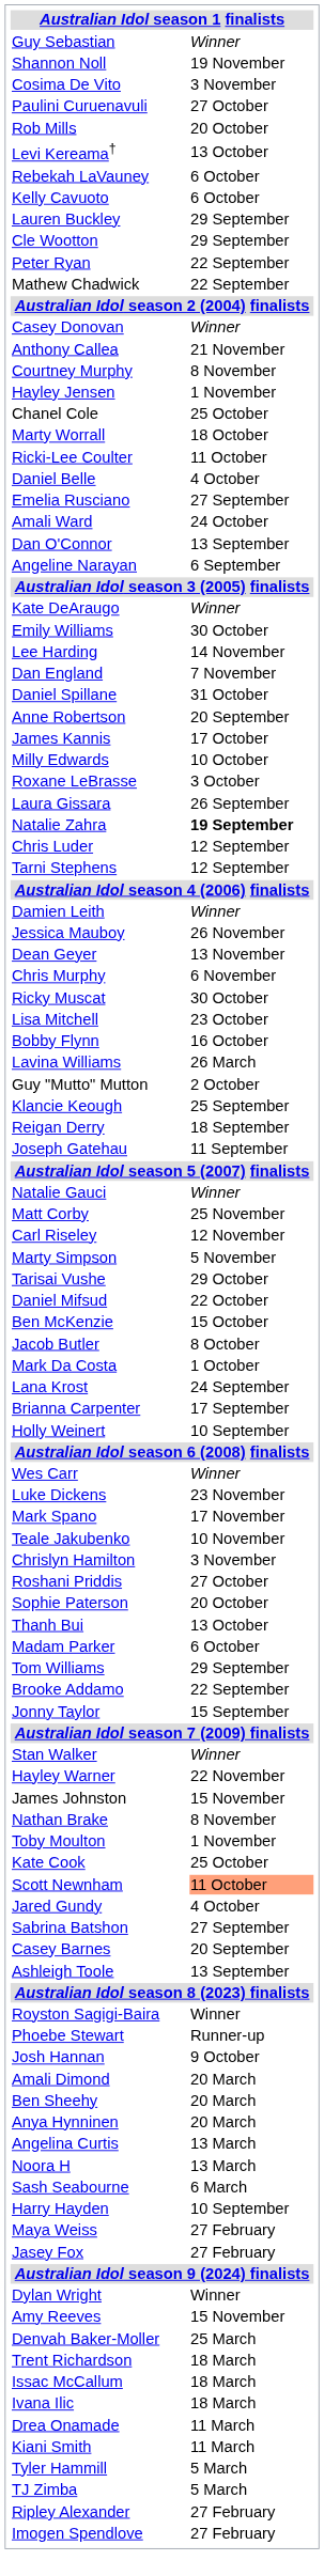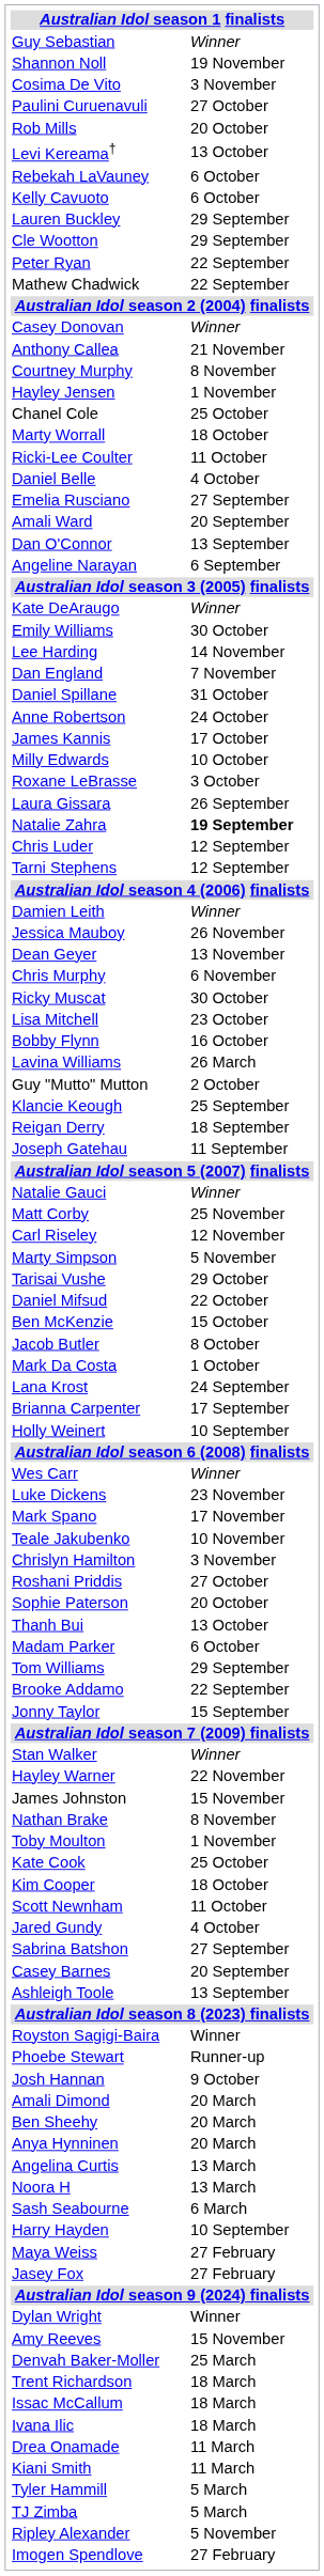Amali Ward | column 2: 24 October -> 20 September
Anne Robertson | column 2: 20 September -> 24 October
+ row: Kim Cooper | 18 October
Scott Newnham | column 2: lightsalmon background -> no background
Ripley Alexander | column 2: 27 February -> 5 November
